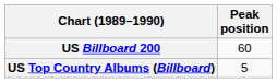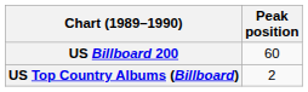US Top Country Albums (Billboard) | Peak position: 5 -> 2
